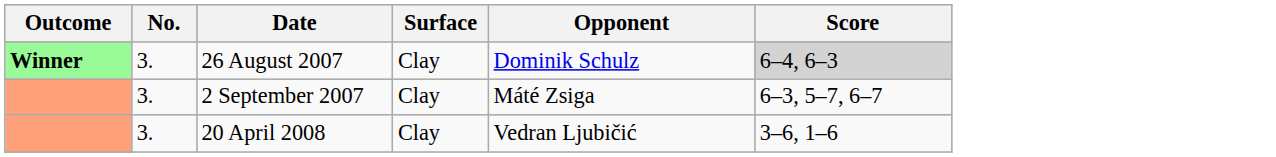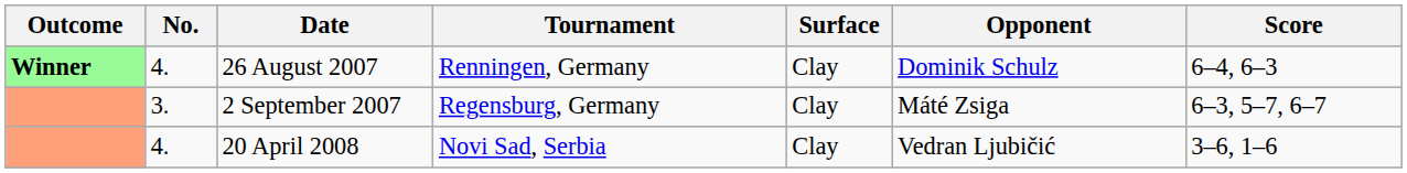+ column: Tournament | Renningen, Germany | Regensburg, Germany | Novi Sad, Serbia
26 August 2007 | No.: 3. -> 4.
26 August 2007 | Score: lightgrey background -> no background
20 April 2008 | No.: 3. -> 4.
